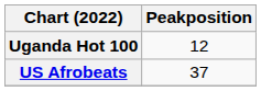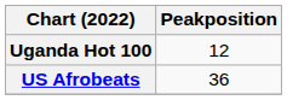US Afrobeats | Peakposition: 37 -> 36
